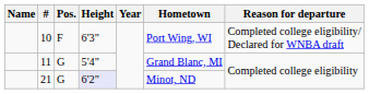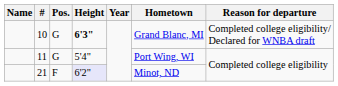10 | Pos.: F -> G
10 | Height: normal -> bold
10 | Hometown: Port Wing, WI -> Grand Blanc, MI
11 | Hometown: Grand Blanc, MI -> Port Wing, WI
21 | Pos.: G -> F
